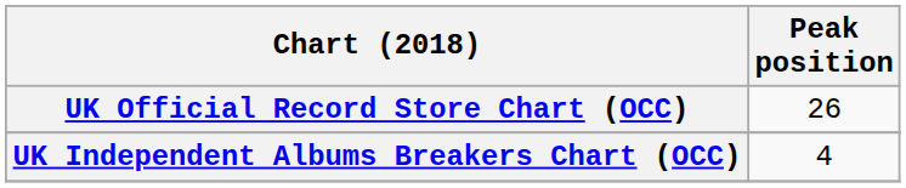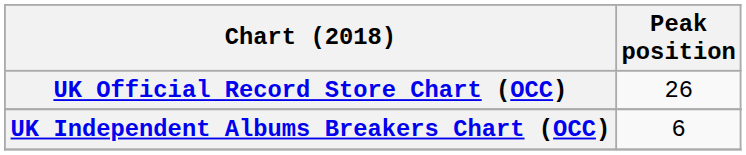UK Independent Albums Breakers Chart (OCC) | Peak position: 4 -> 6
